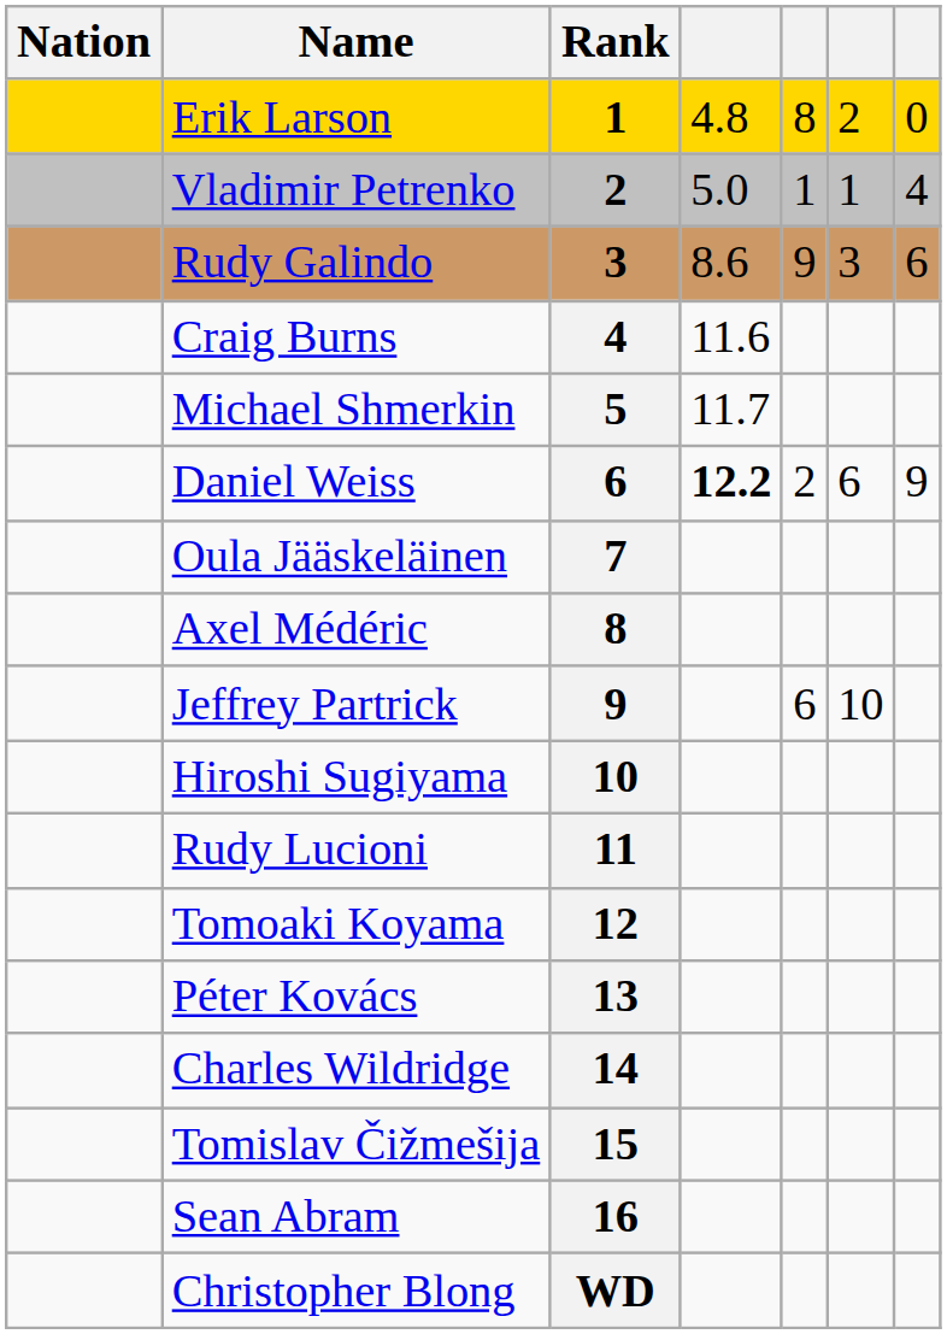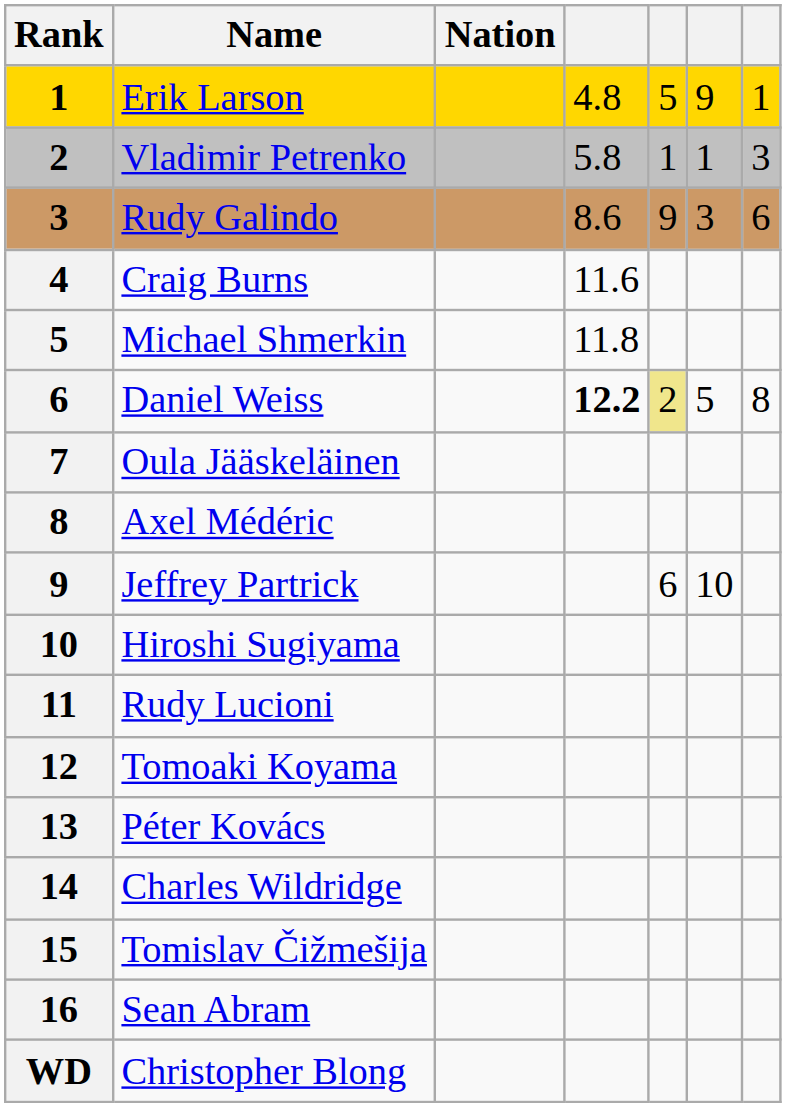columns swapped: Rank <-> Nation
Erik Larson | column 5: 8 -> 5
Erik Larson | column 6: 2 -> 9
Erik Larson | column 7: 0 -> 1
Vladimir Petrenko | column 4: 5.0 -> 5.8
Vladimir Petrenko | column 7: 4 -> 3
Michael Shmerkin | column 4: 11.7 -> 11.8
Daniel Weiss | column 5: no background -> khaki background
Daniel Weiss | column 6: 6 -> 5
Daniel Weiss | column 7: 9 -> 8
